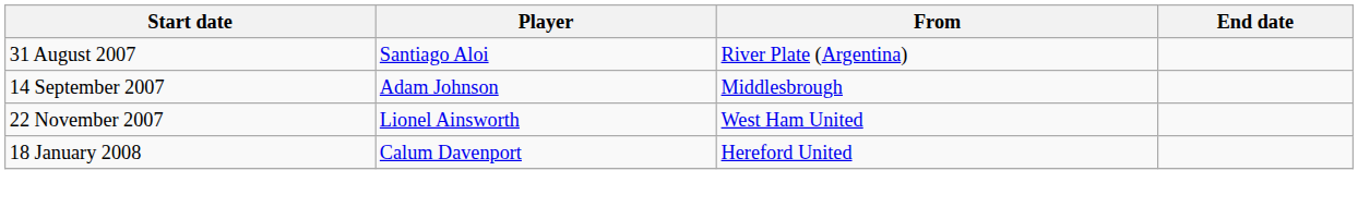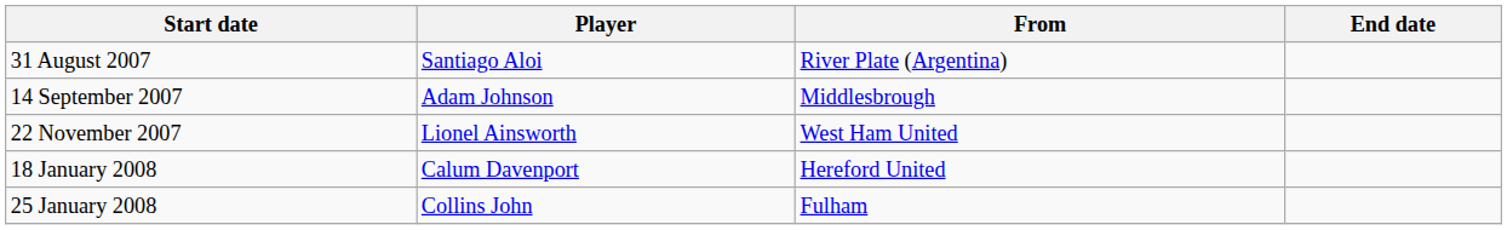+ row: 25 January 2008 | Collins John | Fulham
